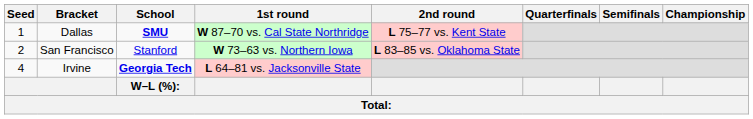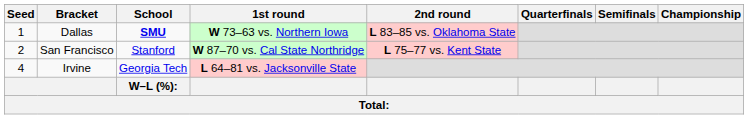Dallas | 1st round: W 87–70 vs. Cal State Northridge -> W 73–63 vs. Northern Iowa
Dallas | 2nd round: L 75–77 vs. Kent State -> L 83–85 vs. Oklahoma State
San Francisco | 1st round: W 73–63 vs. Northern Iowa -> W 87–70 vs. Cal State Northridge
San Francisco | 2nd round: L 83–85 vs. Oklahoma State -> L 75–77 vs. Kent State
Irvine | School: bold -> normal
